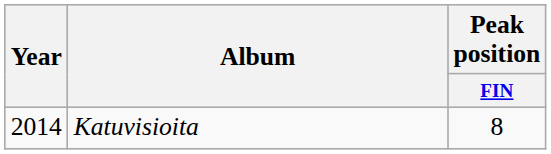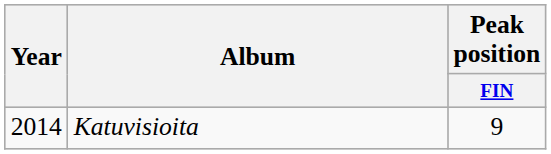Katuvisioita | Peak position / FIN: 8 -> 9
